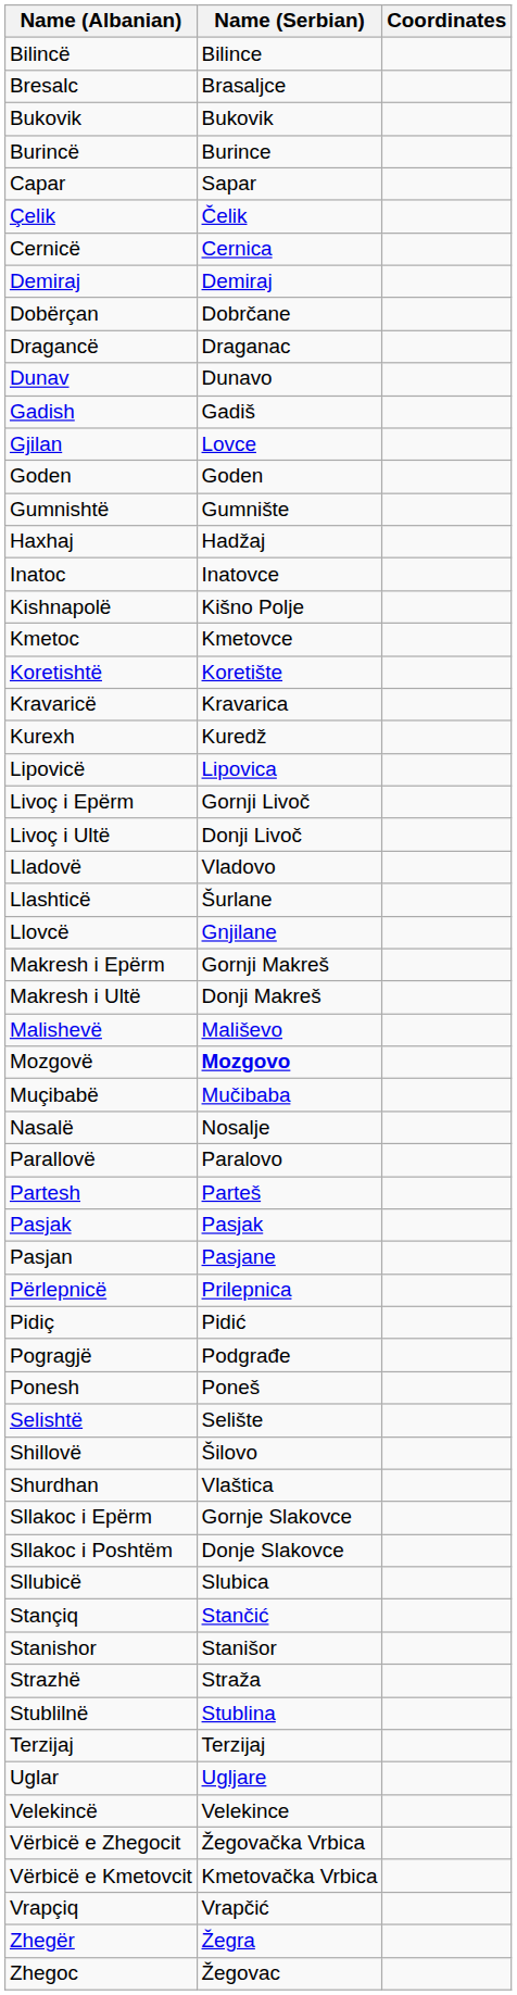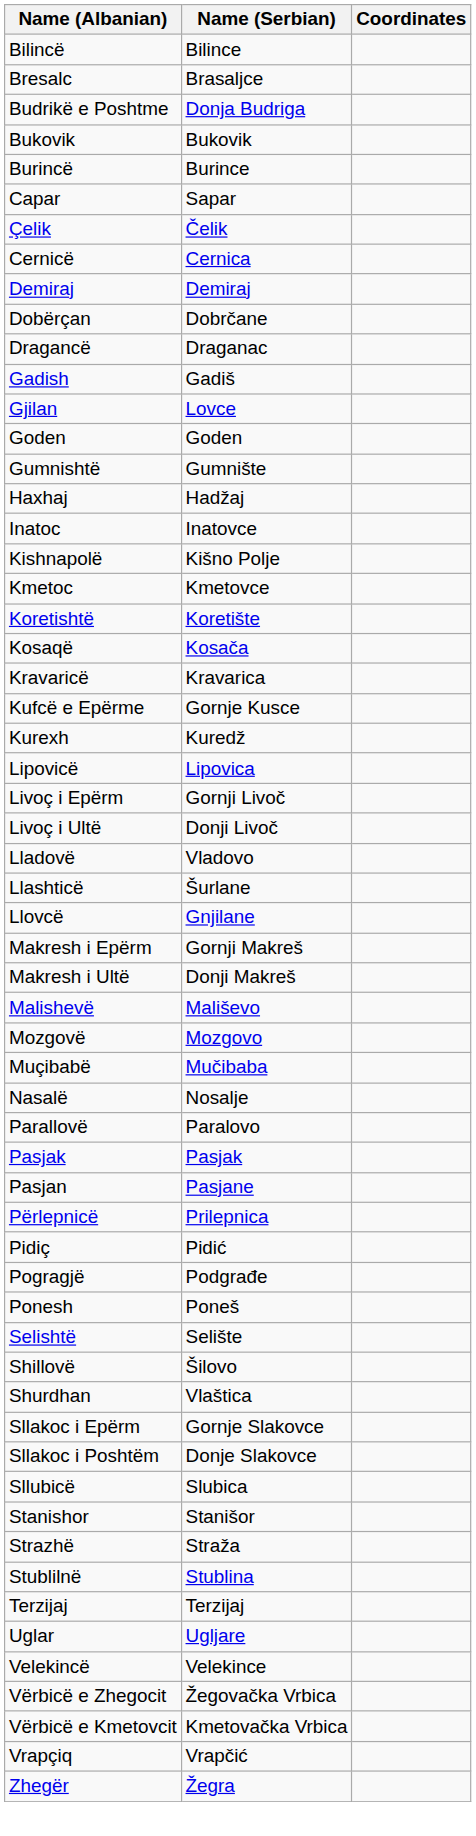+ row: Budrikë e Poshtme | Donja Budriga
- row: Dunav | Dunavo
+ row: Kosaqë | Kosača
+ row: Kufcë e Epërme | Gornje Kusce
Mozgovë | Name (Serbian): bold -> normal
- row: Partesh | Parteš
- row: Stançiq | Stančić
- row: Zhegoc | Žegovac
